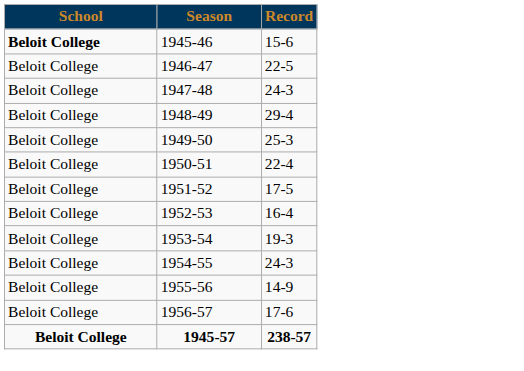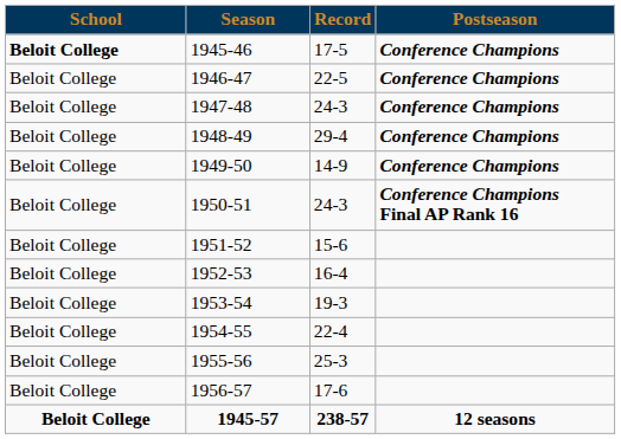+ column: Postseason | Conference Champions | Conference Champions | Conference Champions | Conference Champions | Conference Champions | Conference Champions Final AP Rank 16 | 12 seasons
1945-46 | Record: 15-6 -> 17-5
1949-50 | Record: 25-3 -> 14-9
1950-51 | Record: 22-4 -> 24-3
1951-52 | Record: 17-5 -> 15-6
1954-55 | Record: 24-3 -> 22-4
1955-56 | Record: 14-9 -> 25-3
